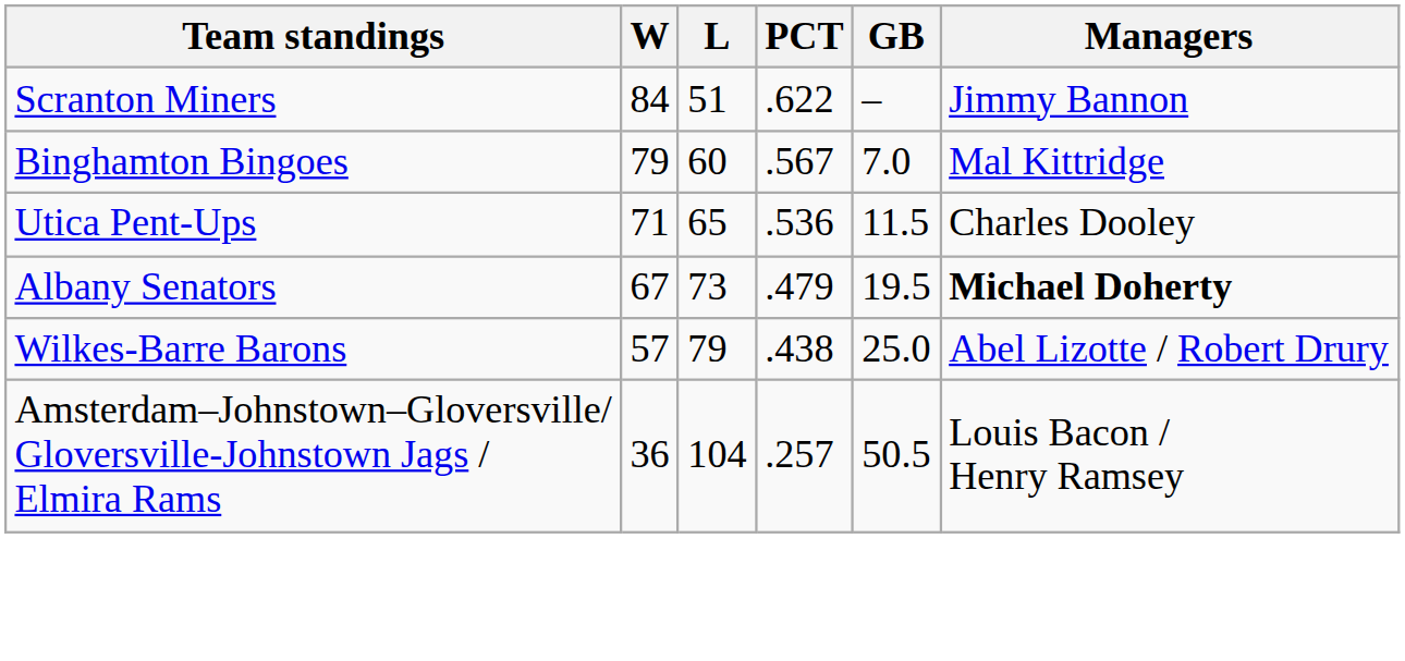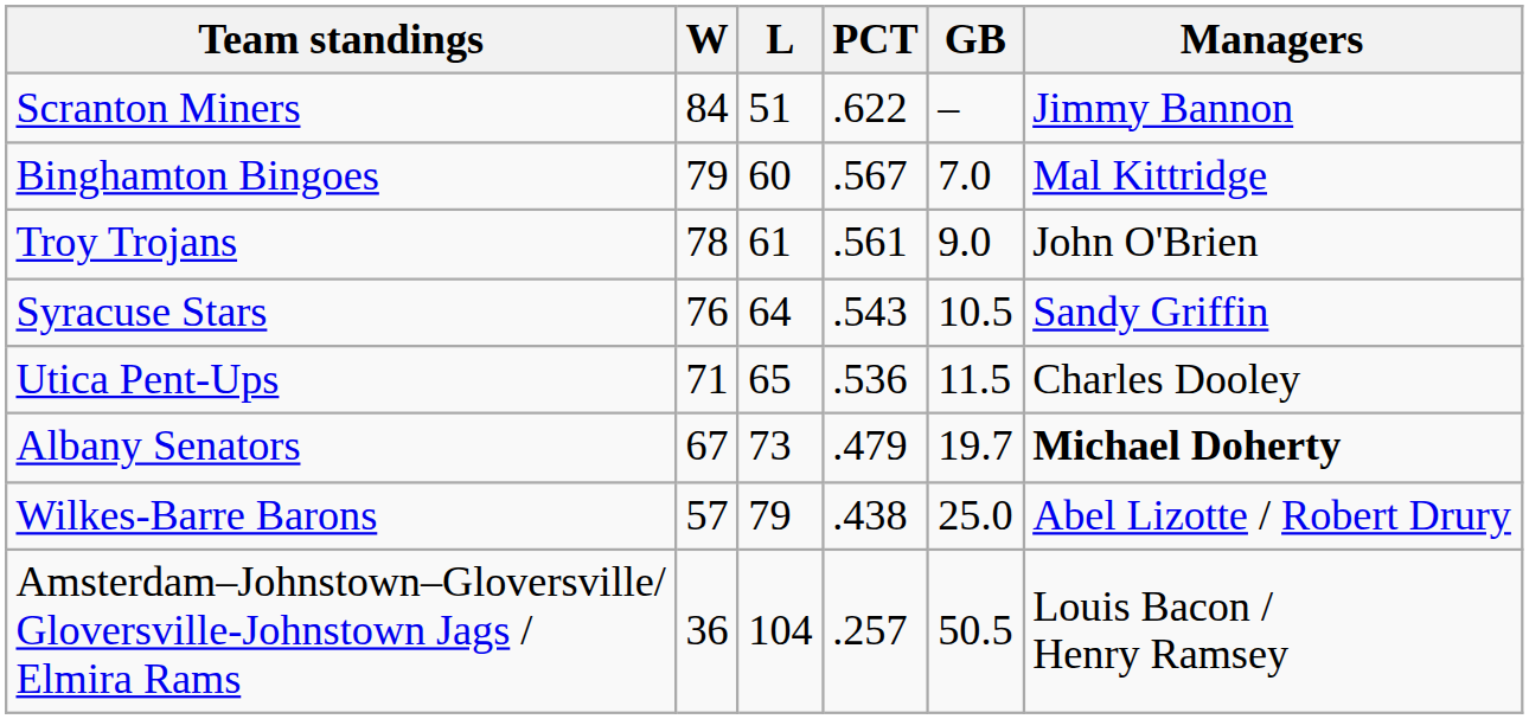+ row: Troy Trojans | 78 | 61 | .561 | 9.0 | John O'Brien
+ row: Syracuse Stars | 76 | 64 | .543 | 10.5 | Sandy Griffin
Albany Senators | GB: 19.5 -> 19.7
